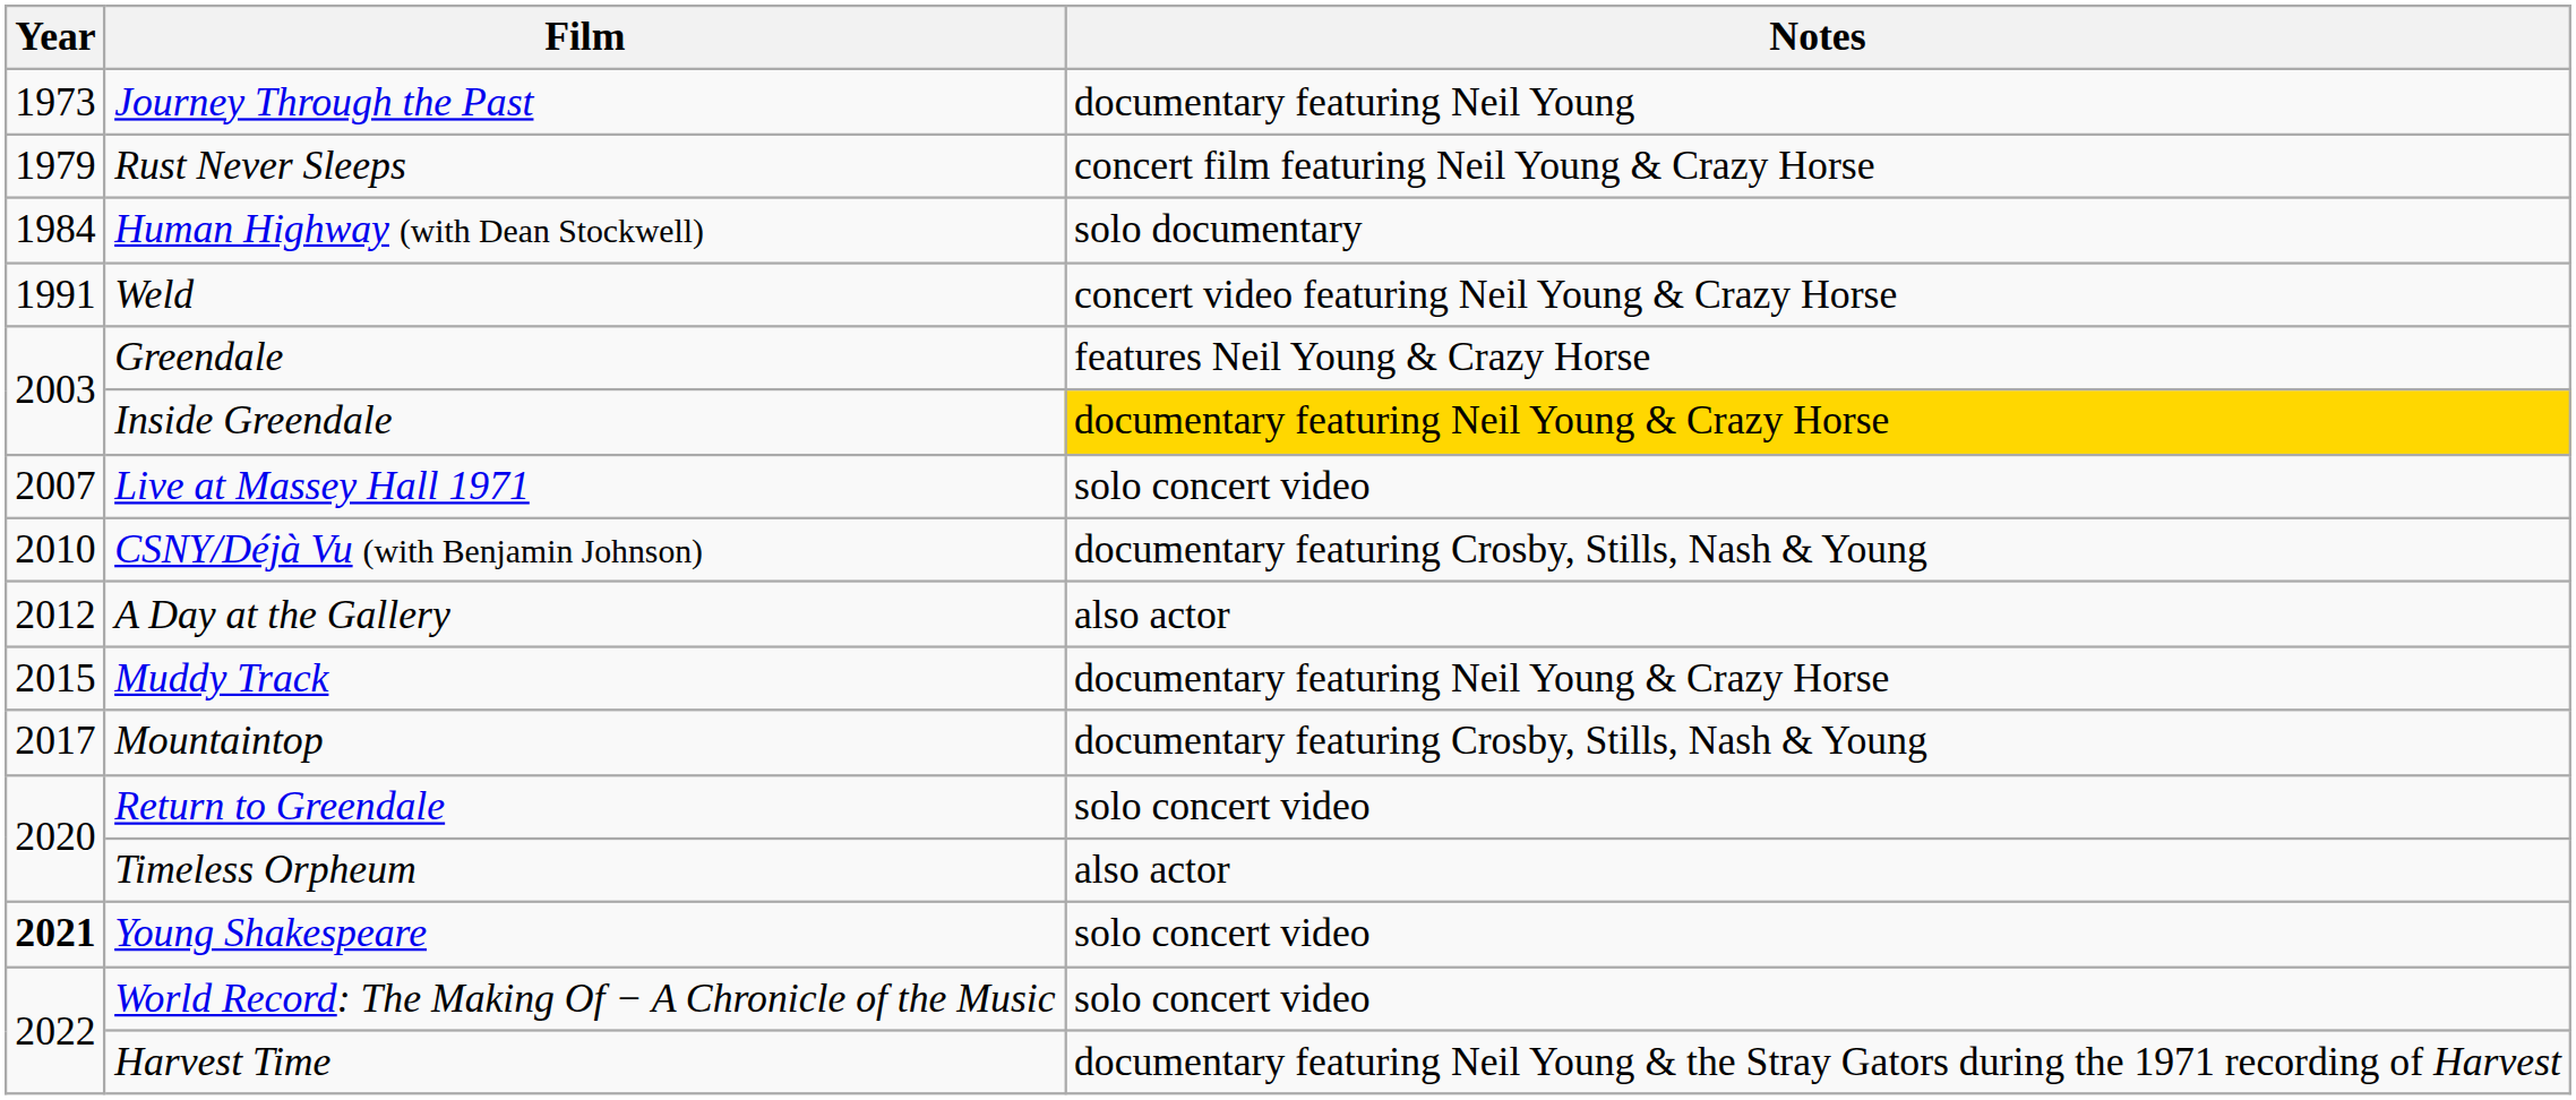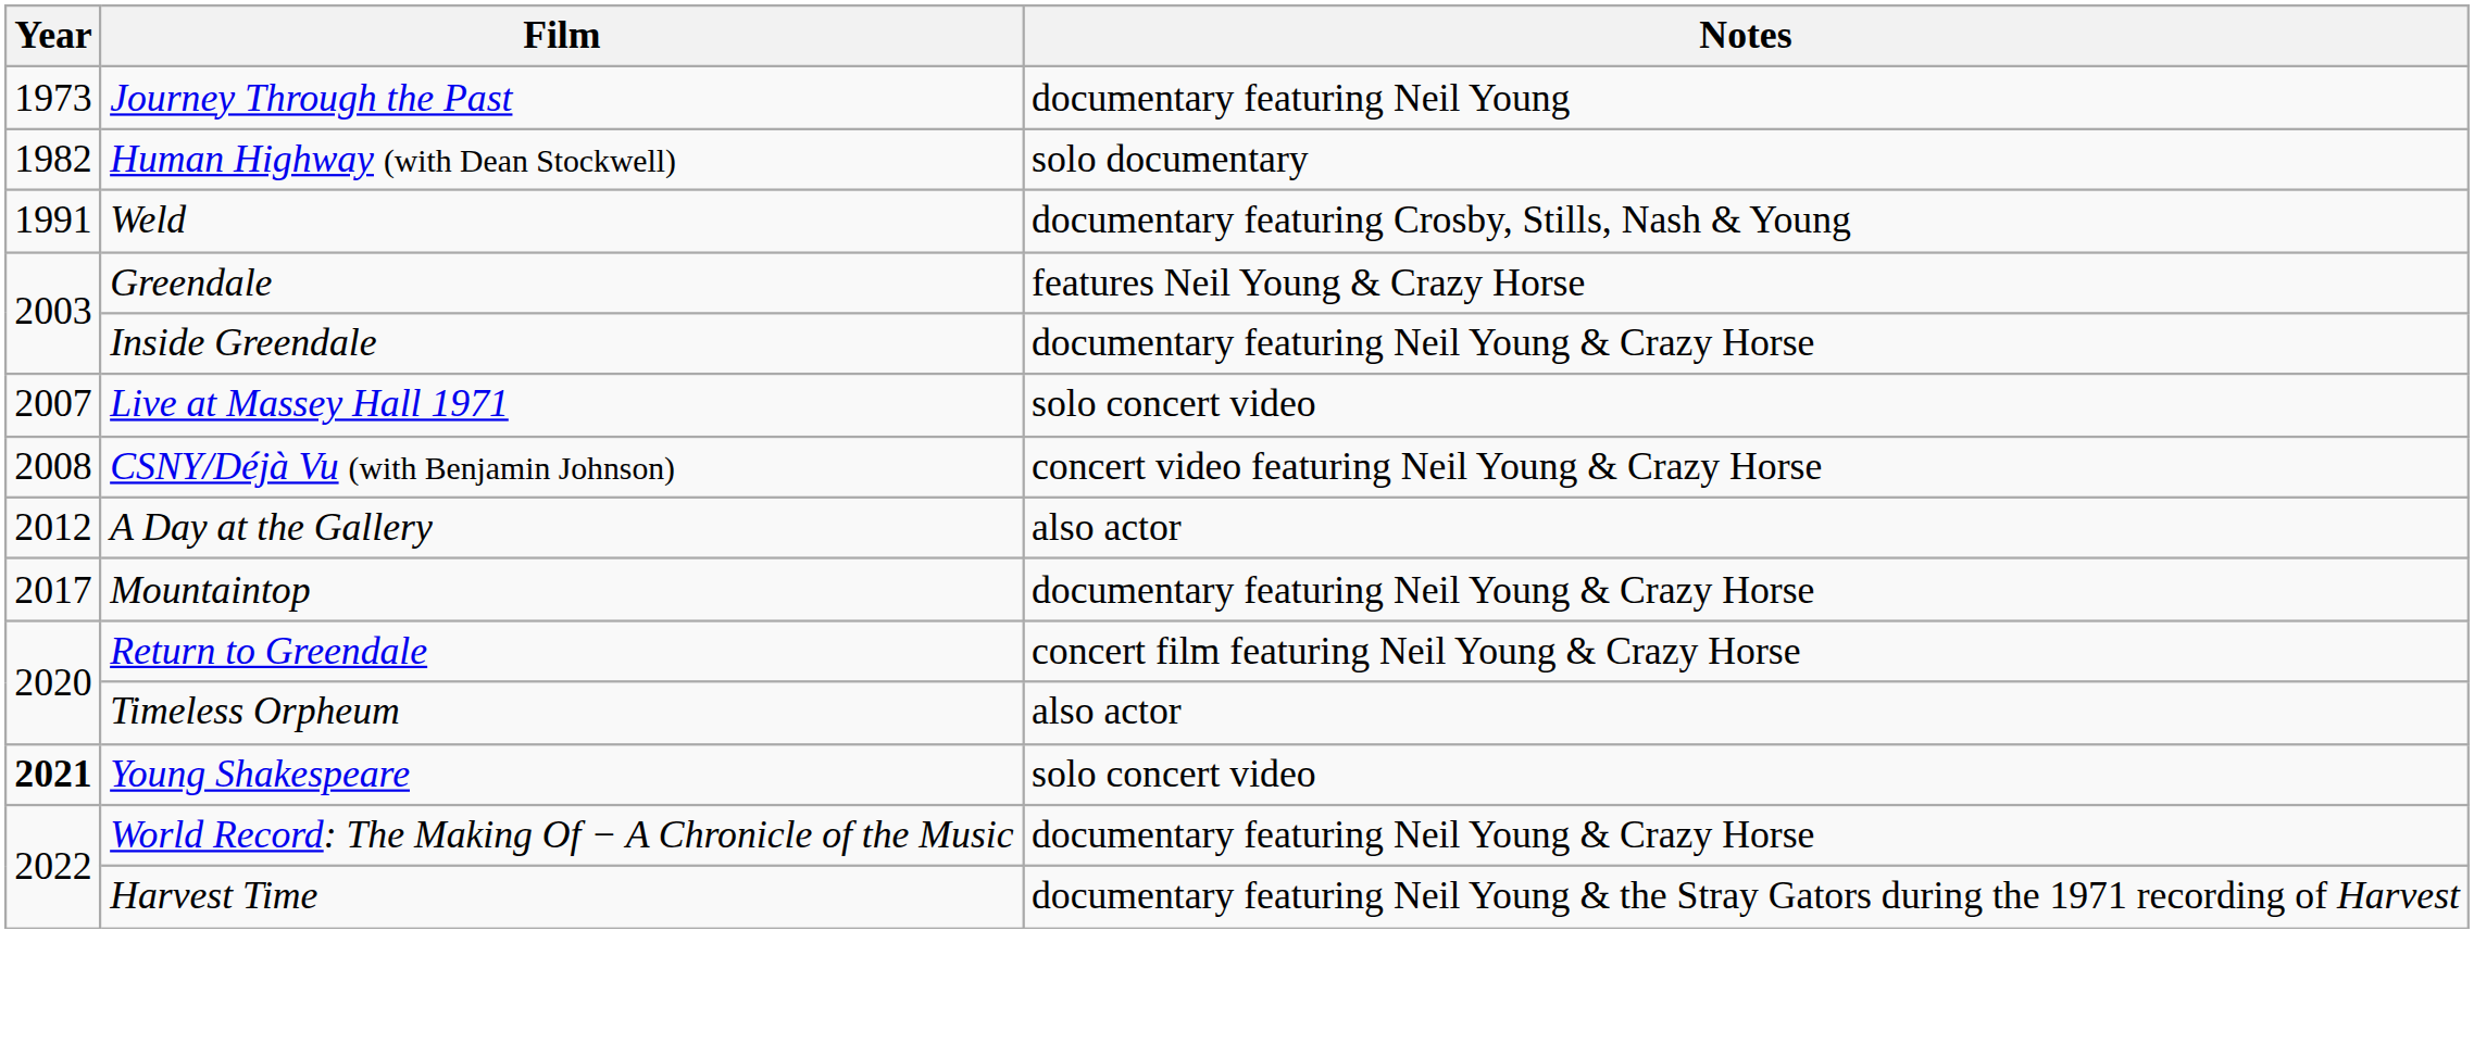- row: 1979 | Rust Never Sleeps | concert film featuring Neil Young & Crazy Horse
Human Highway (with Dean Stockwell) | Year: 1984 -> 1982
Weld | Notes: concert video featuring Neil Young & Crazy Horse -> documentary featuring Crosby, Stills, Nash & Young
Inside Greendale | Notes: gold background -> no background
CSNY/Déjà Vu (with Benjamin Johnson) | Year: 2010 -> 2008
CSNY/Déjà Vu (with Benjamin Johnson) | Notes: documentary featuring Crosby, Stills, Nash & Young -> concert video featuring Neil Young & Crazy Horse
- row: 2015 | Muddy Track | documentary featuring Neil Young & Crazy Horse
Mountaintop | Notes: documentary featuring Crosby, Stills, Nash & Young -> documentary featuring Neil Young & Crazy Horse
Return to Greendale | Notes: solo concert video -> concert film featuring Neil Young & Crazy Horse
World Record: The Making Of − A Chronicle of the Music | Notes: solo concert video -> documentary featuring Neil Young & Crazy Horse
